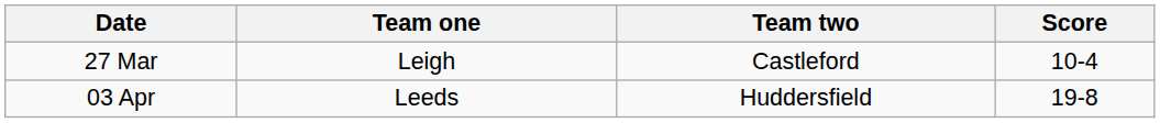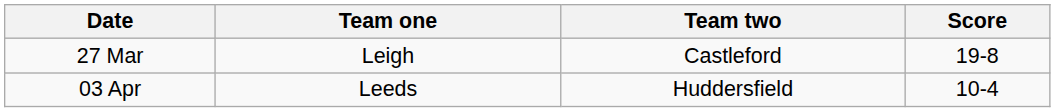27 Mar | Score: 10-4 -> 19-8
03 Apr | Score: 19-8 -> 10-4
